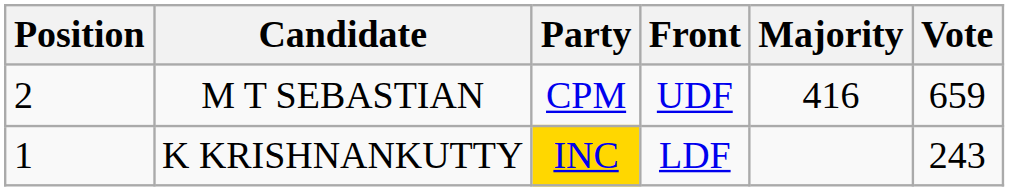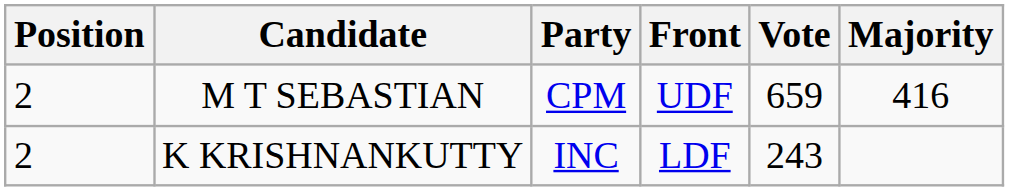columns swapped: Vote <-> Majority
K KRISHNANKUTTY | Position: 1 -> 2
K KRISHNANKUTTY | Party: gold background -> no background
